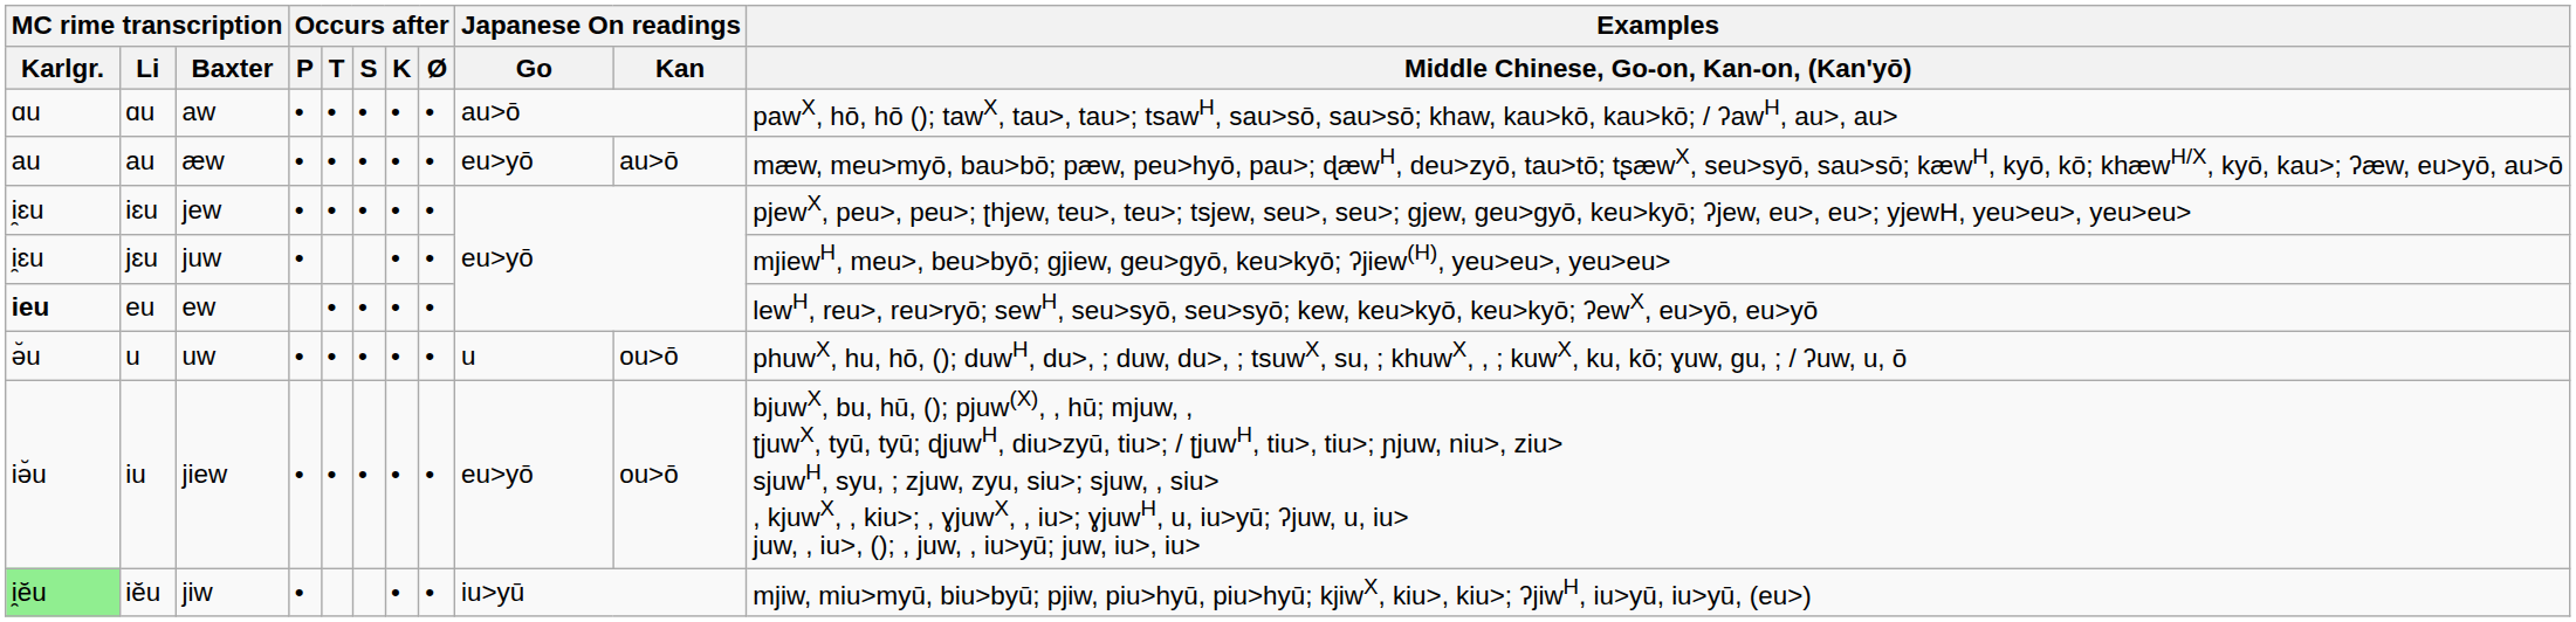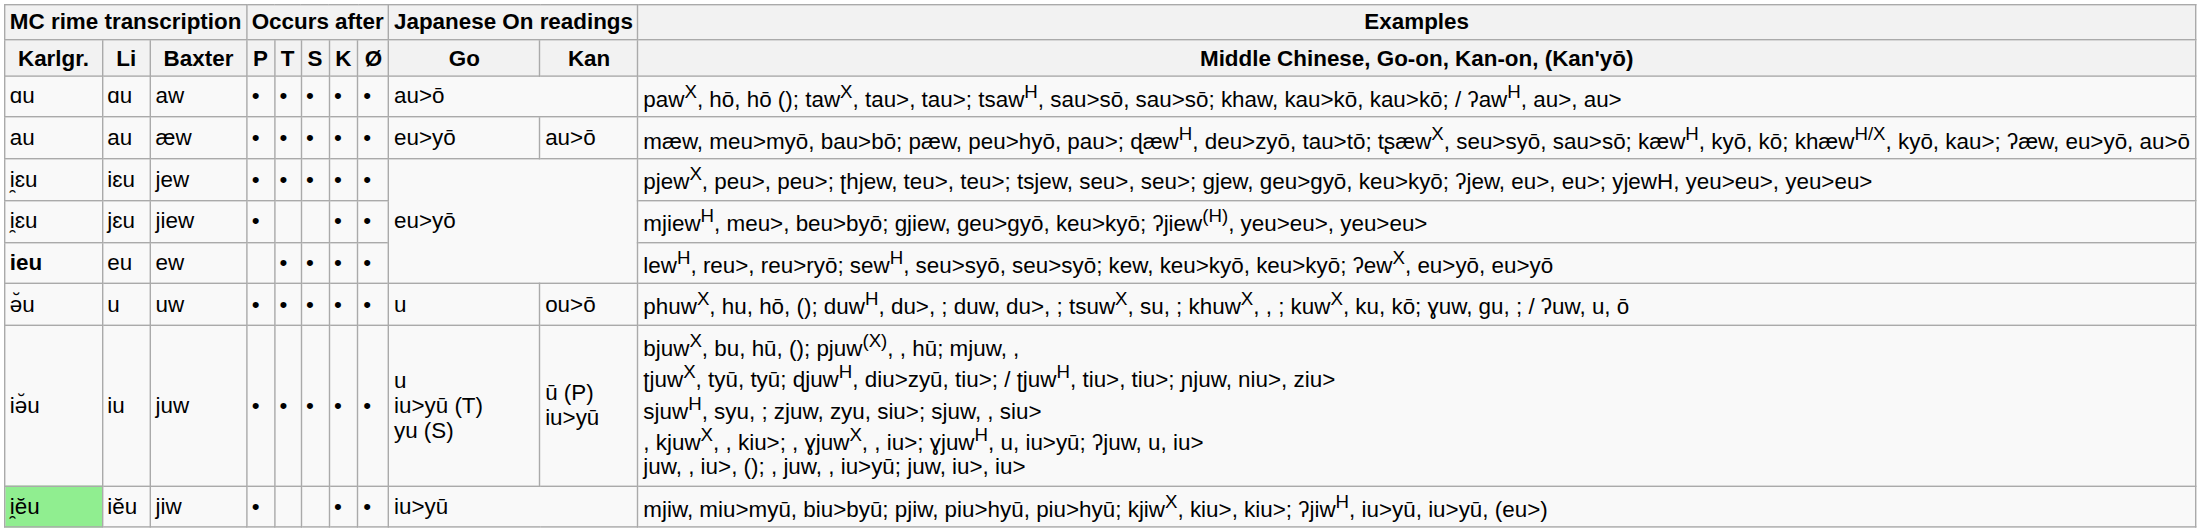jɛu | MC rime transcription / Baxter: juw -> jiew
iu | MC rime transcription / Baxter: jiew -> juw
iu | Japanese On readings / Go: eu>yō -> u iu>yū (T) yu (S)
iu | Japanese On readings / Kan: ou>ō -> ū (P) iu>yū
